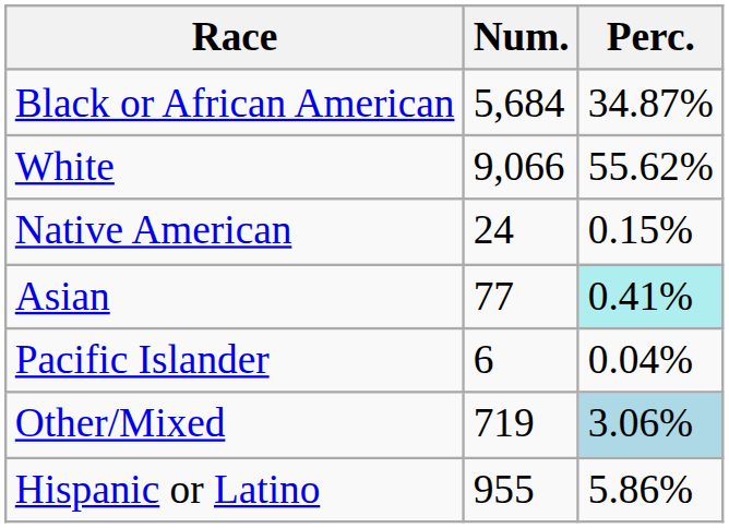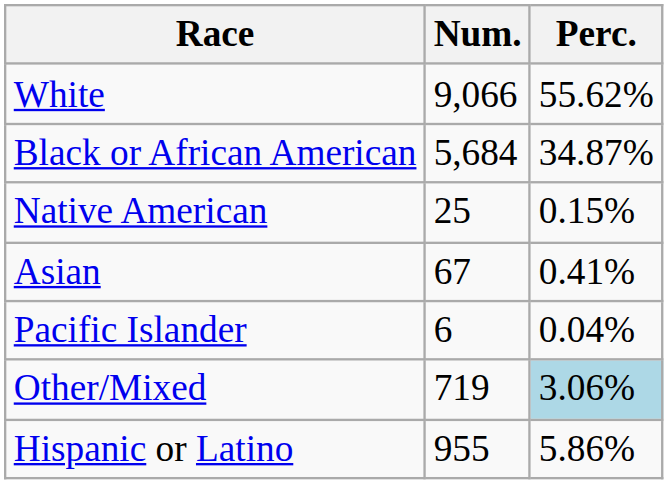rows swapped: White <-> Black or African American
Native American | Num.: 24 -> 25
Asian | Num.: 77 -> 67
Asian | Perc.: paleturquoise background -> no background
